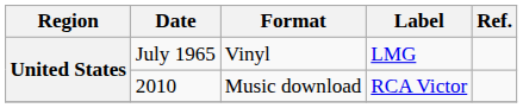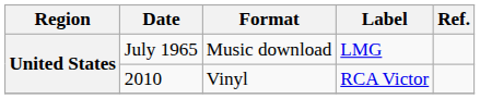July 1965 | Format: Vinyl -> Music download
2010 | Format: Music download -> Vinyl
